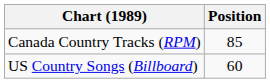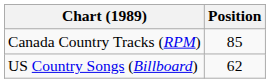US Country Songs (Billboard) | Position: 60 -> 62
